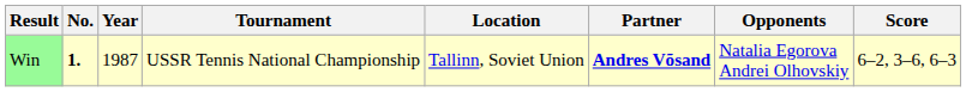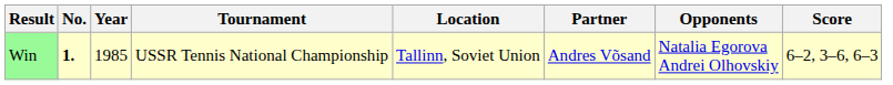Win | Year: 1987 -> 1985
Win | Partner: bold -> normal
